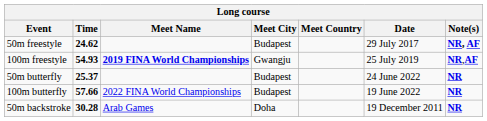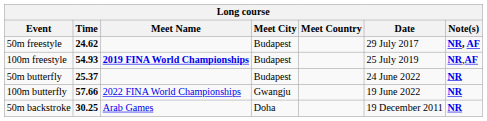100m freestyle | Meet City: Gwangju -> Budapest
100m butterfly | Meet City: Budapest -> Gwangju
50m backstroke | Time: 30.28 -> 30.25
